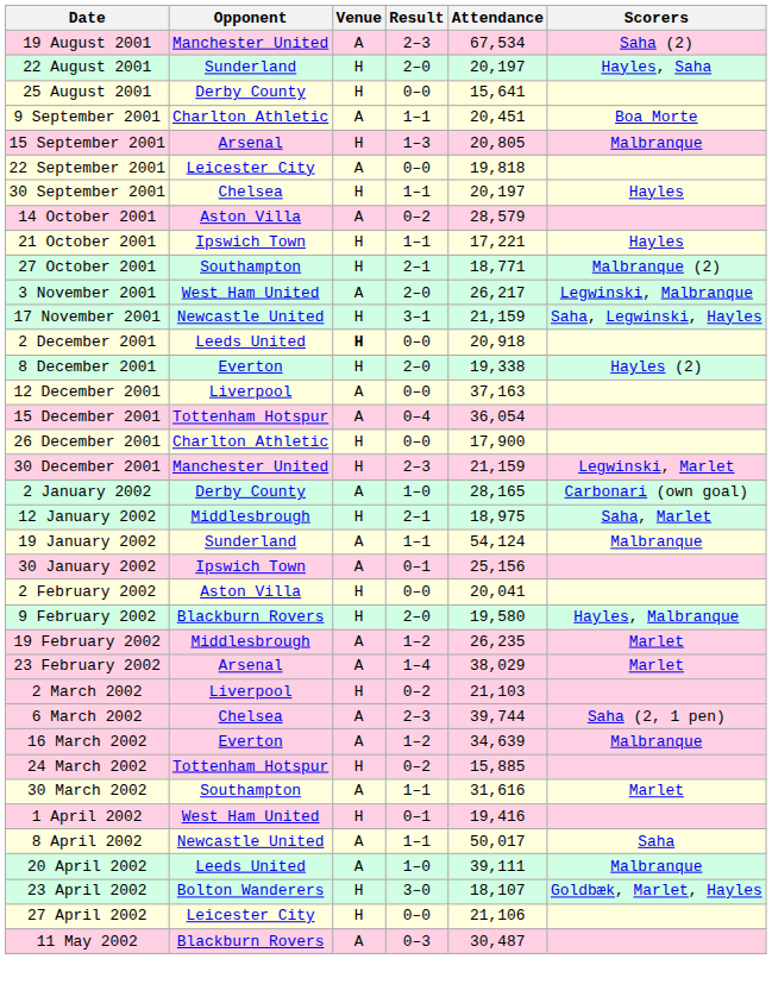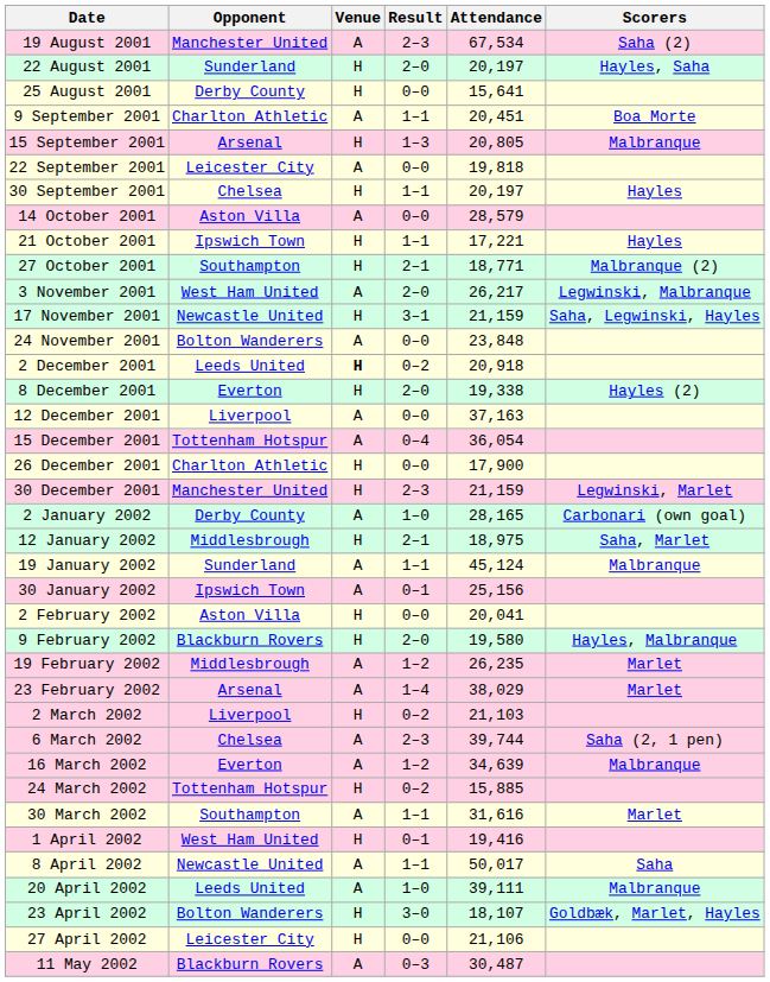14 October 2001 | Result: 0–2 -> 0–0
+ row: 24 November 2001 | Bolton Wanderers | A | 0–0 | 23,848
2 December 2001 | Result: 0–0 -> 0–2
19 January 2002 | Attendance: 54,124 -> 45,124
